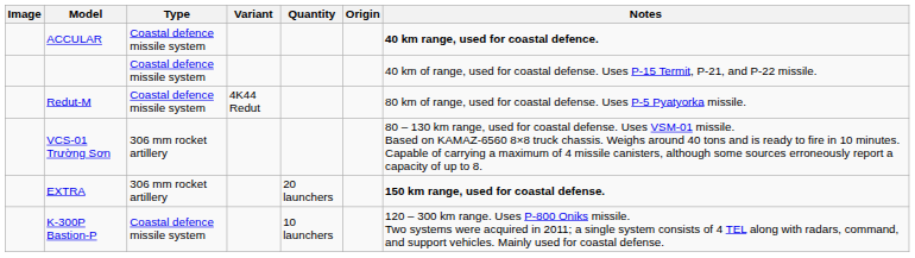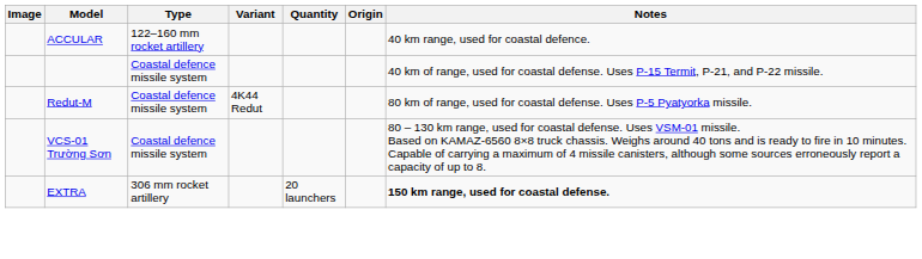ACCULAR | Type: Coastal defence missile system -> 122–160 mm rocket artillery
ACCULAR | Notes: bold -> normal
VCS-01 Trường Sơn | Type: 306 mm rocket artillery -> Coastal defence missile system
- row: K-300P Bastion-P | Coastal defence missile system | 10 launchers | 120 – 300 km range. Uses P-800 Oniks missile. Two systems were acquired in 2011; a single system consists of 4 TEL along with radars, command, and support vehicles. Mainly used for coastal defense.
